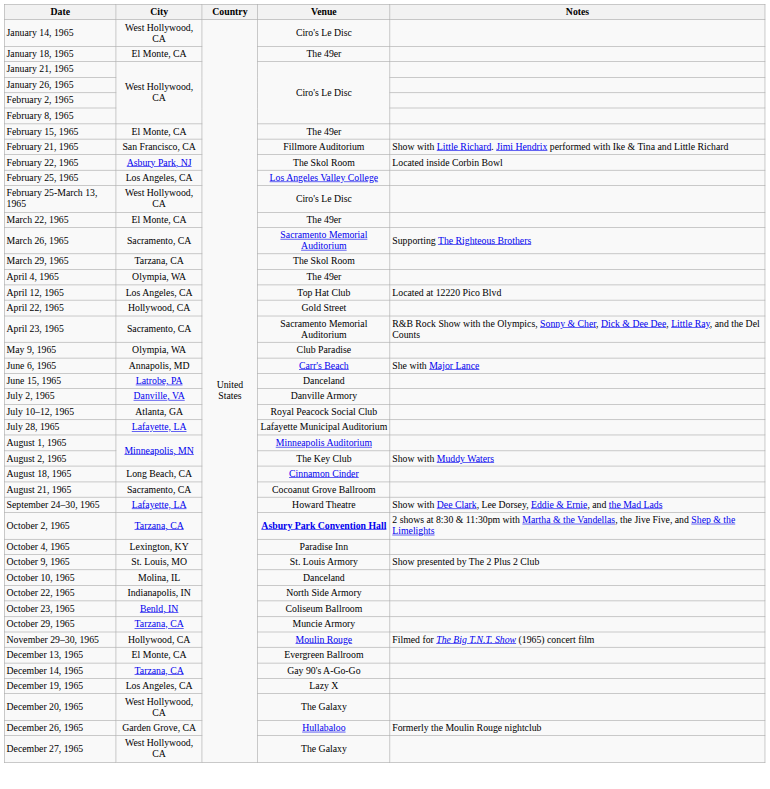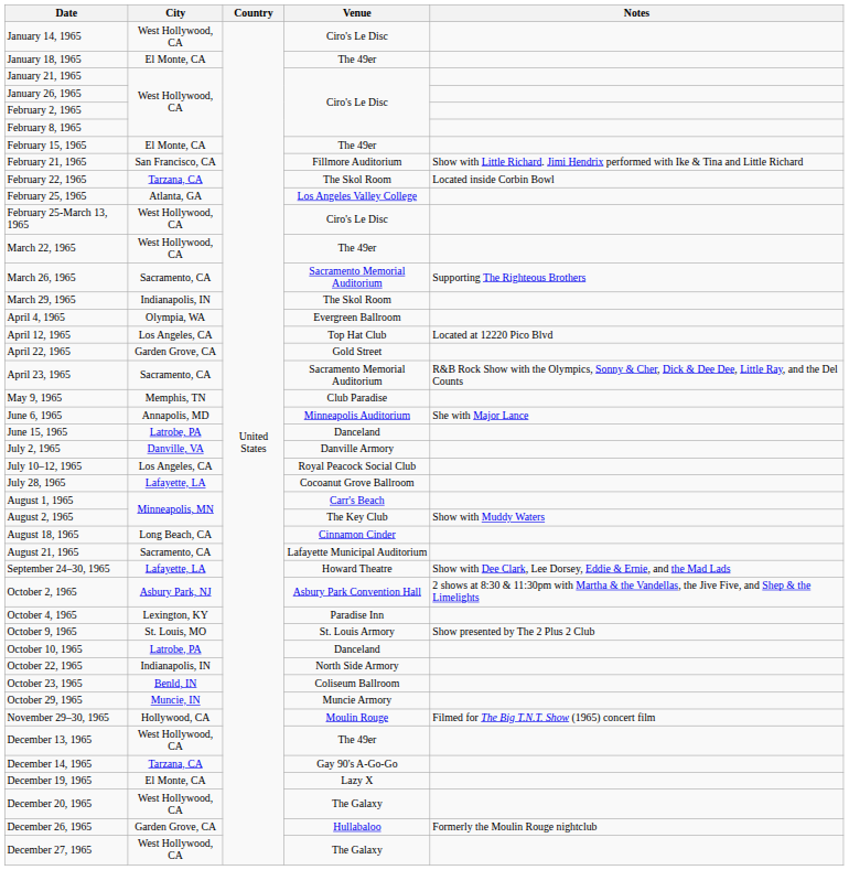February 22, 1965 | City: Asbury Park, NJ -> Tarzana, CA
February 25, 1965 | City: Los Angeles, CA -> Atlanta, GA
March 22, 1965 | City: El Monte, CA -> West Hollywood, CA
March 29, 1965 | City: Tarzana, CA -> Indianapolis, IN
April 4, 1965 | Venue: The 49er -> Evergreen Ballroom
April 22, 1965 | City: Hollywood, CA -> Garden Grove, CA
May 9, 1965 | City: Olympia, WA -> Memphis, TN
June 6, 1965 | Venue: Carr's Beach -> Minneapolis Auditorium
July 10–12, 1965 | City: Atlanta, GA -> Los Angeles, CA
July 28, 1965 | Venue: Lafayette Municipal Auditorium -> Cocoanut Grove Ballroom
August 1, 1965 | Venue: Minneapolis Auditorium -> Carr's Beach
August 21, 1965 | Venue: Cocoanut Grove Ballroom -> Lafayette Municipal Auditorium
October 2, 1965 | City: Tarzana, CA -> Asbury Park, NJ
October 2, 1965 | Venue: bold -> normal
October 10, 1965 | City: Molina, IL -> Latrobe, PA
October 29, 1965 | City: Tarzana, CA -> Muncie, IN
December 13, 1965 | City: El Monte, CA -> West Hollywood, CA
December 13, 1965 | Venue: Evergreen Ballroom -> The 49er
December 19, 1965 | City: Los Angeles, CA -> El Monte, CA
